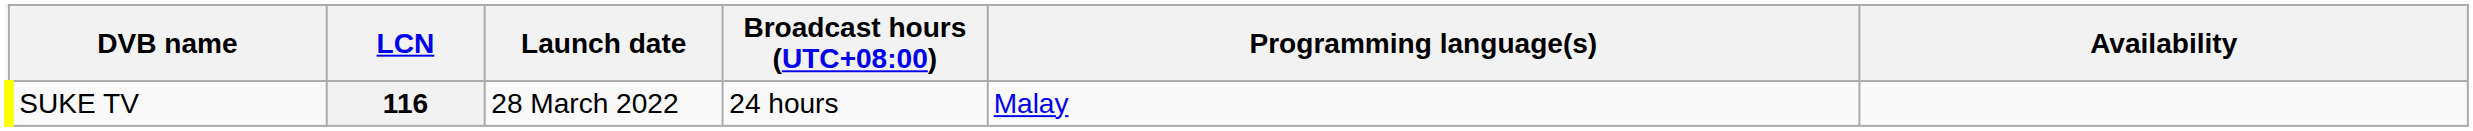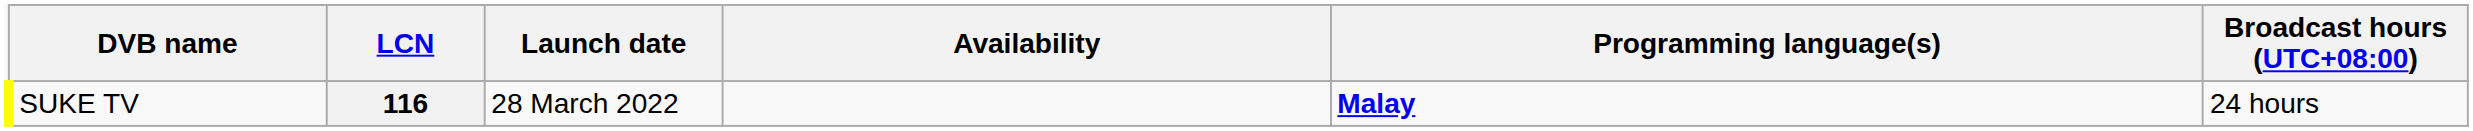columns swapped: Broadcast hours (UTC+08:00) <-> Availability
116 | Programming language(s): normal -> bold
